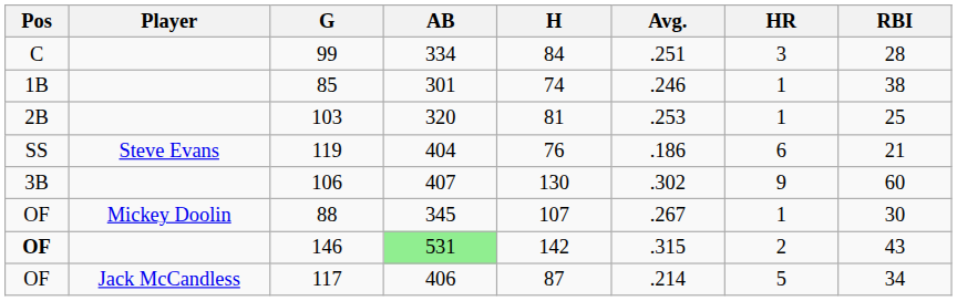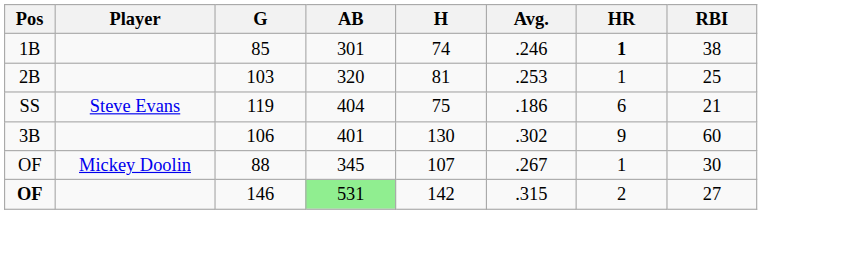- row: C | 99 | 334 | 84 | .251 | 3 | 28
85 | HR: normal -> bold
119 | H: 76 -> 75
106 | AB: 407 -> 401
146 | RBI: 43 -> 27
- row: OF | Jack McCandless | 117 | 406 | 87 | .214 | 5 | 34
